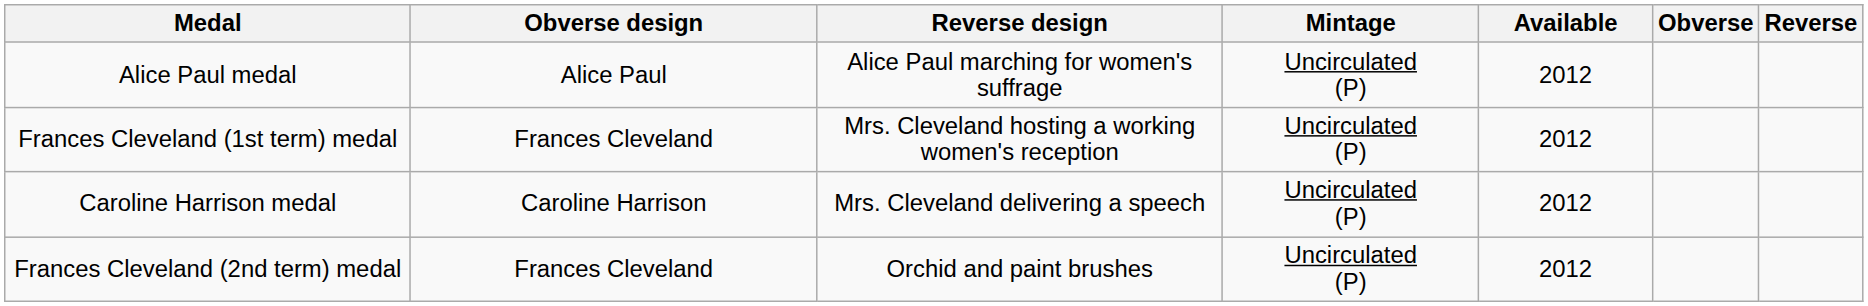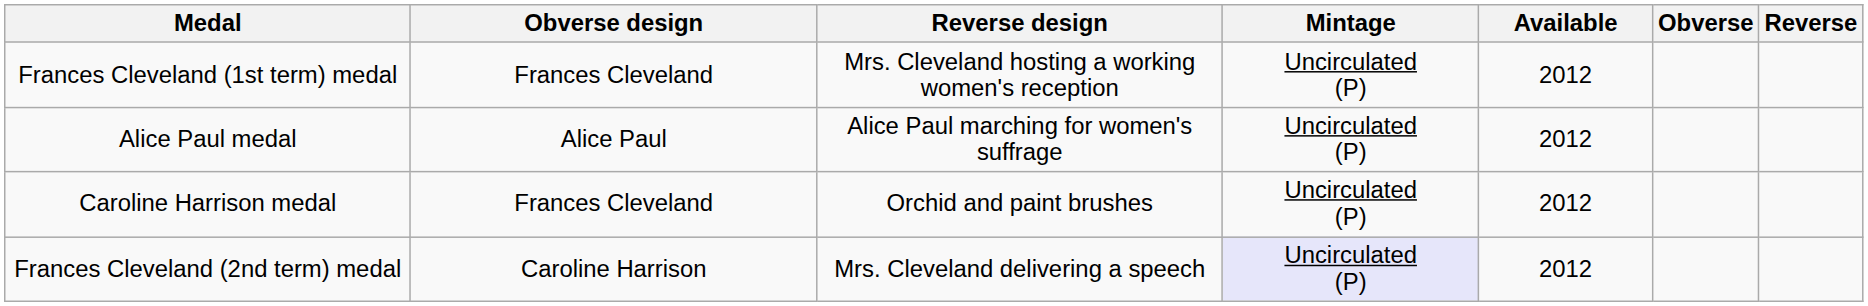rows swapped: Alice Paul medal <-> Frances Cleveland (1st term) medal
Caroline Harrison medal | Obverse design: Caroline Harrison -> Frances Cleveland
Caroline Harrison medal | Reverse design: Mrs. Cleveland delivering a speech -> Orchid and paint brushes
Frances Cleveland (2nd term) medal | Obverse design: Frances Cleveland -> Caroline Harrison
Frances Cleveland (2nd term) medal | Reverse design: Orchid and paint brushes -> Mrs. Cleveland delivering a speech
Frances Cleveland (2nd term) medal | Mintage: no background -> lavender background
